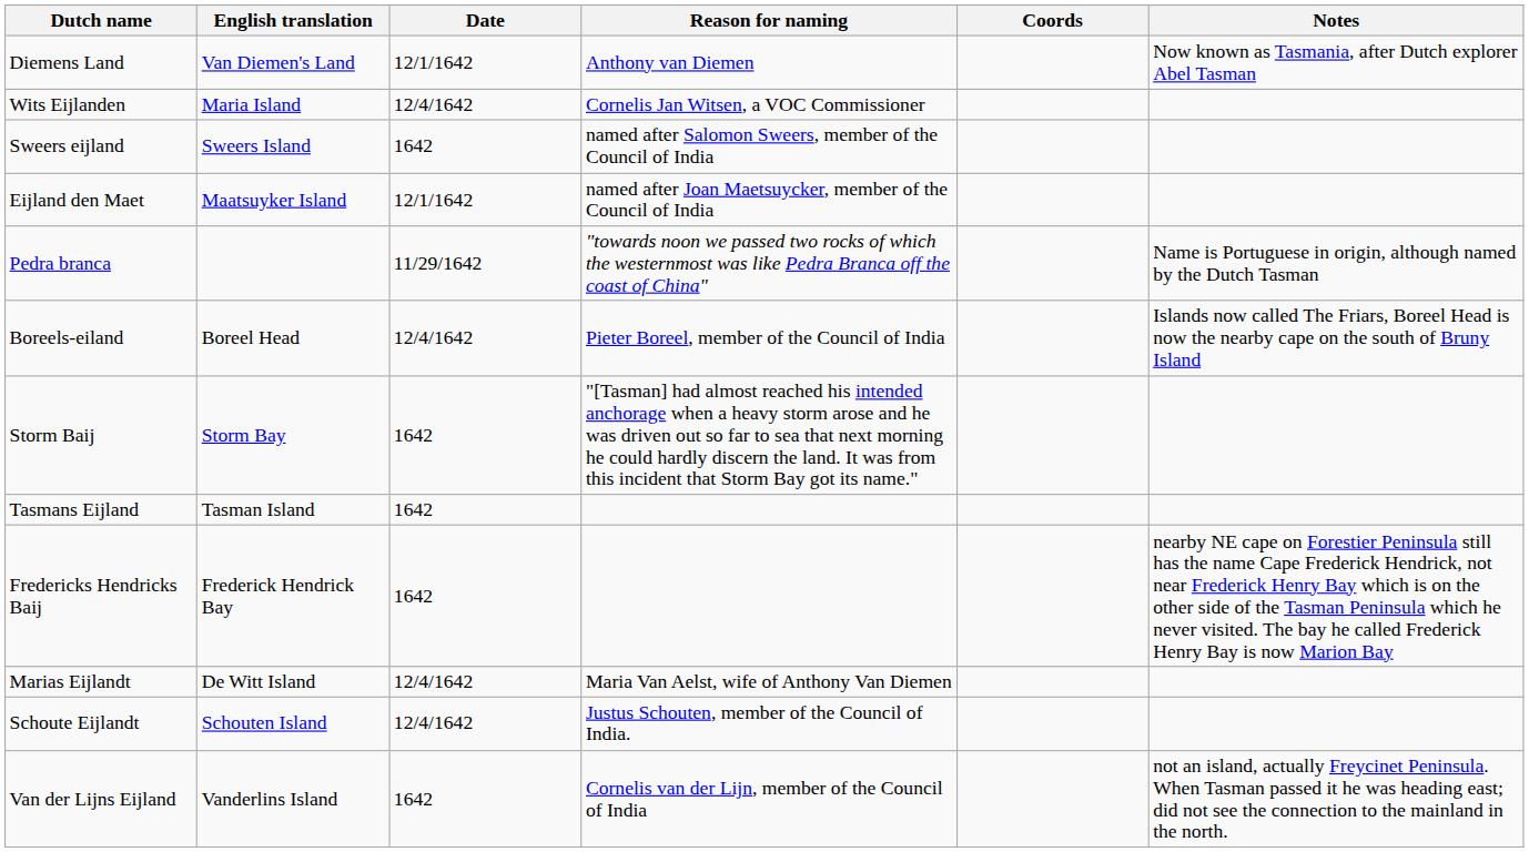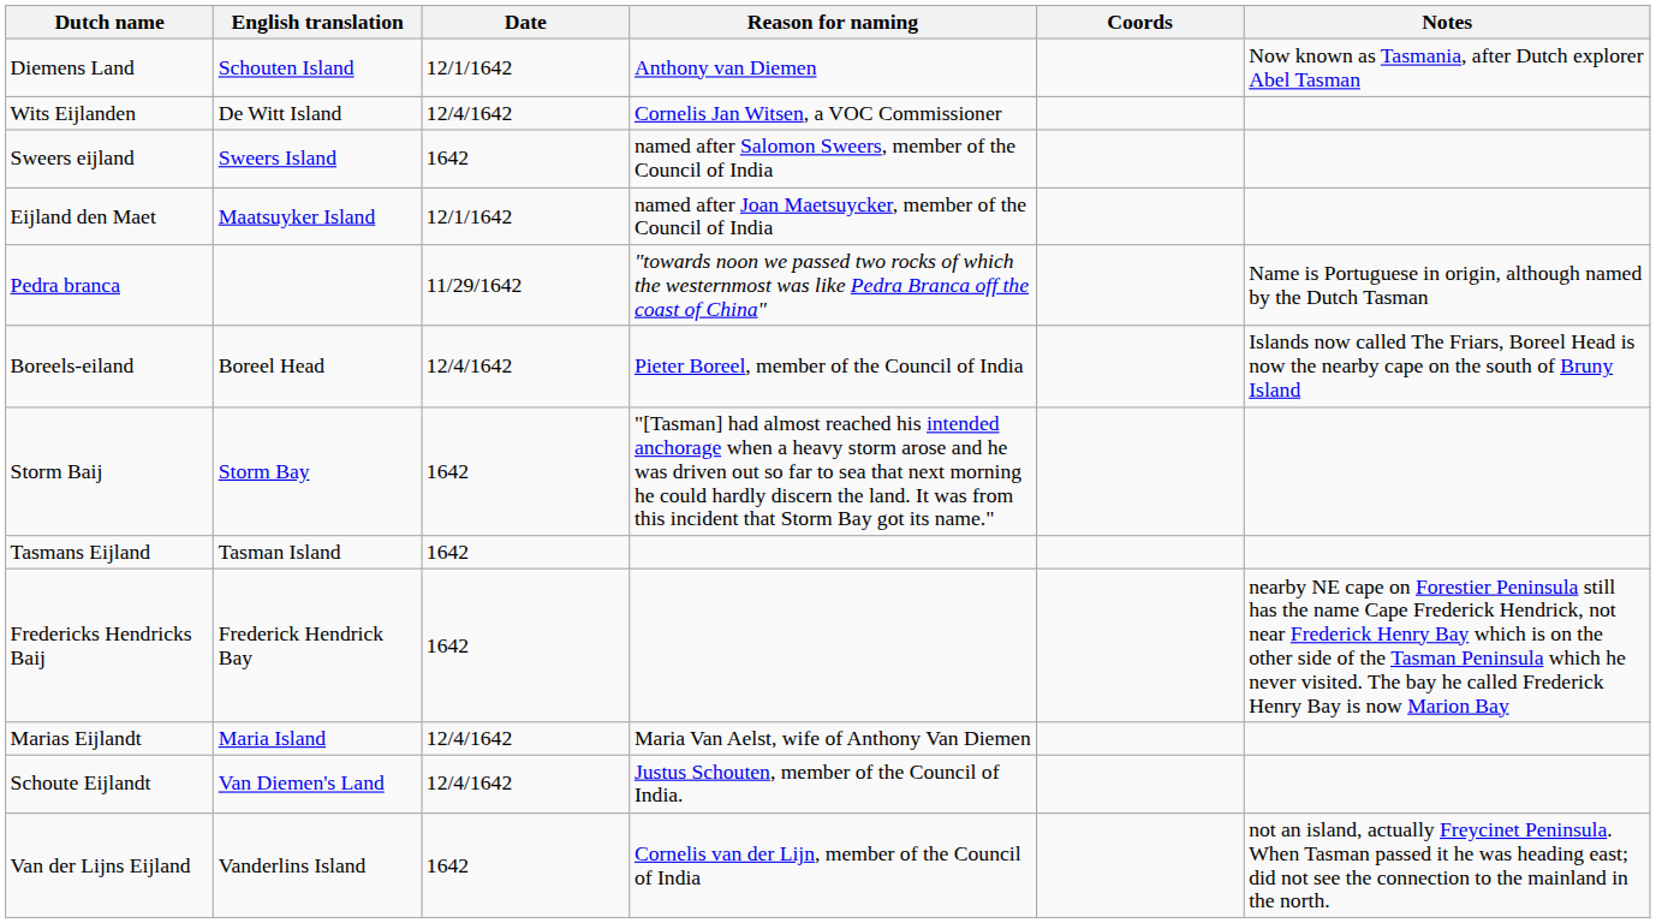Diemens Land | English translation: Van Diemen's Land -> Schouten Island
Wits Eijlanden | English translation: Maria Island -> De Witt Island
Marias Eijlandt | English translation: De Witt Island -> Maria Island
Schoute Eijlandt | English translation: Schouten Island -> Van Diemen's Land
